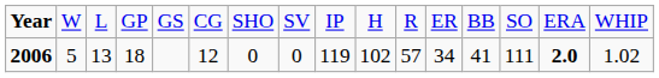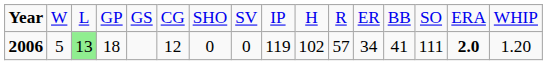2006 | column 3: no background -> lightgreen background
2006 | column 16: 1.02 -> 1.20
